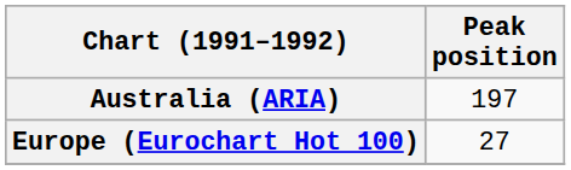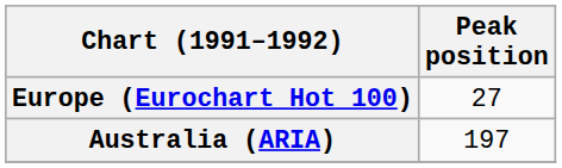rows swapped: Australia (ARIA) <-> Europe (Eurochart Hot 100)
